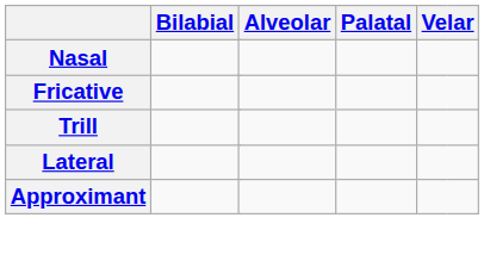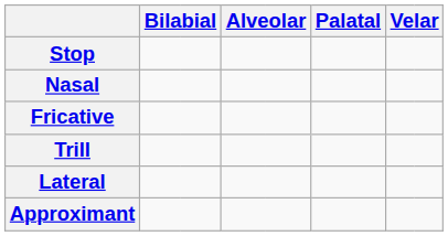+ row: Stop
